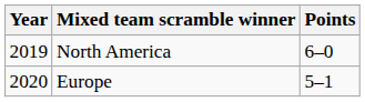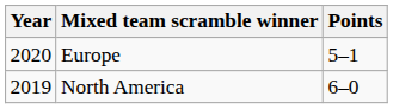rows swapped: North America <-> Europe
